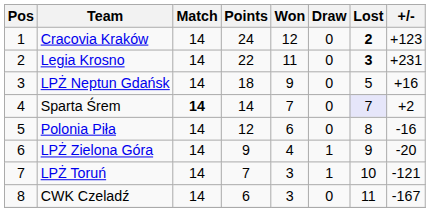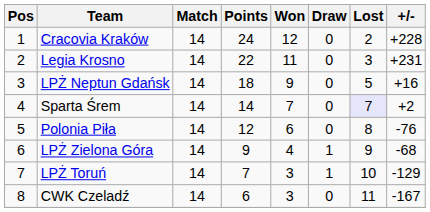Cracovia Kraków | Lost: bold -> normal
Cracovia Kraków | +/-: +123 -> +228
Legia Krosno | Lost: bold -> normal
Sparta Śrem | Match: bold -> normal
Polonia Piła | +/-: -16 -> -76
LPŻ Zielona Góra | +/-: -20 -> -68
LPŻ Toruń | +/-: -121 -> -129
